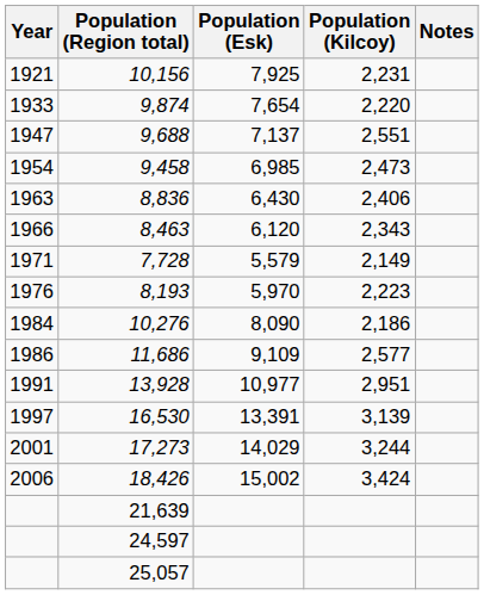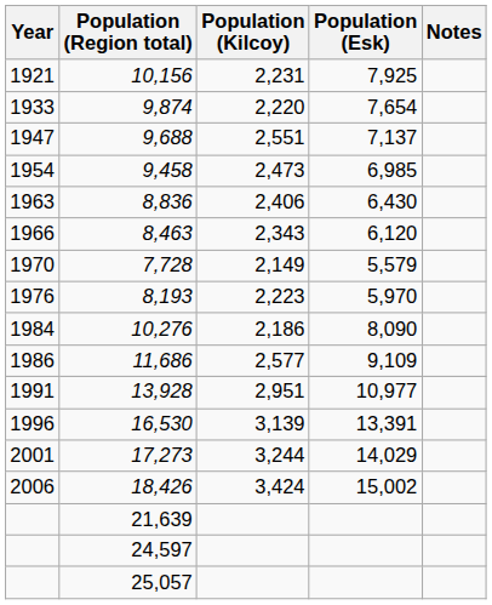columns swapped: Population (Esk) <-> Population (Kilcoy)
7,728 | Year: 1971 -> 1970
16,530 | Year: 1997 -> 1996
